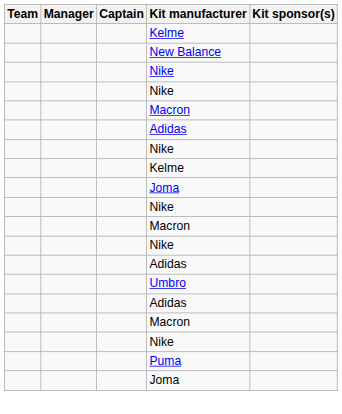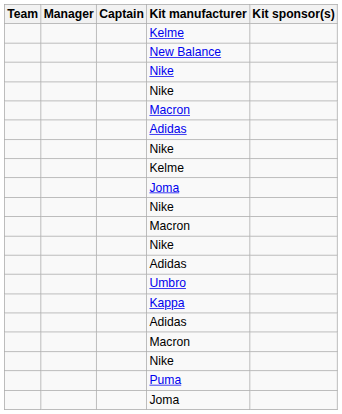+ row: Kappa
